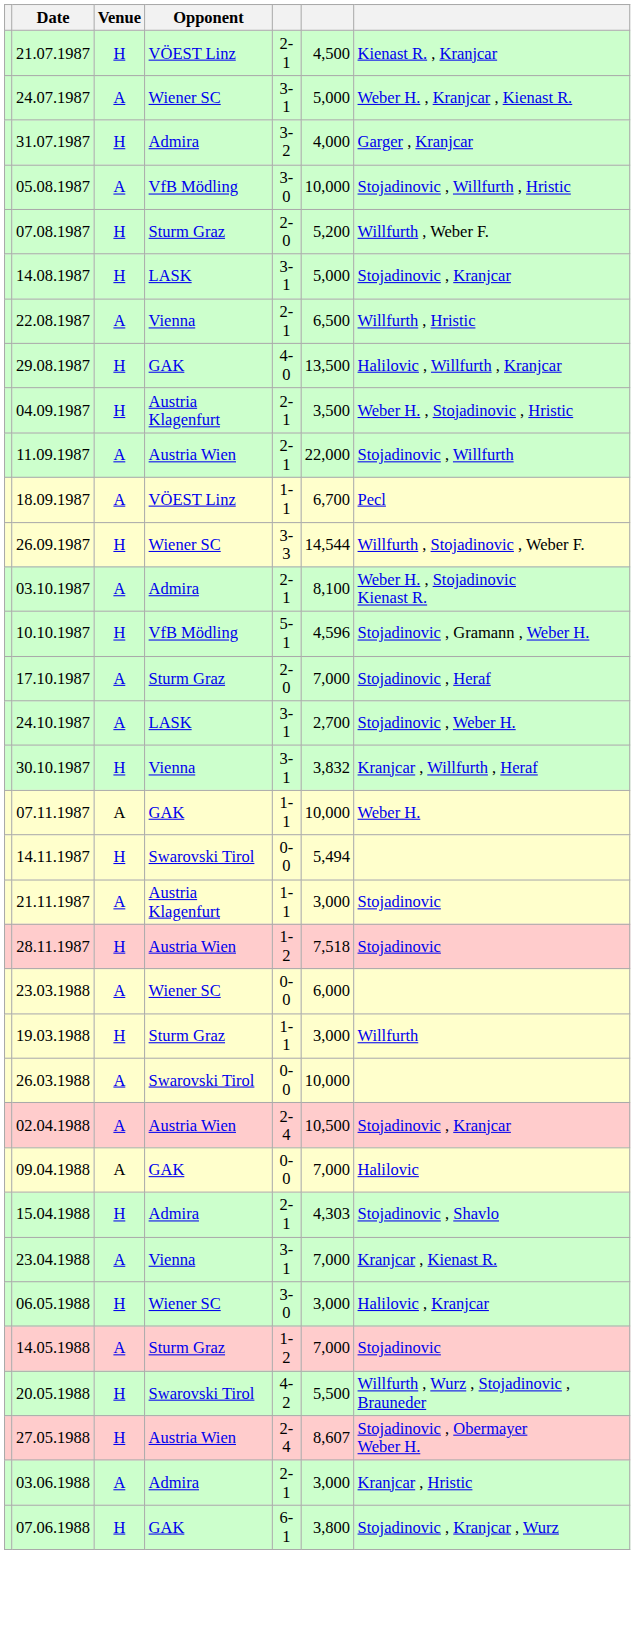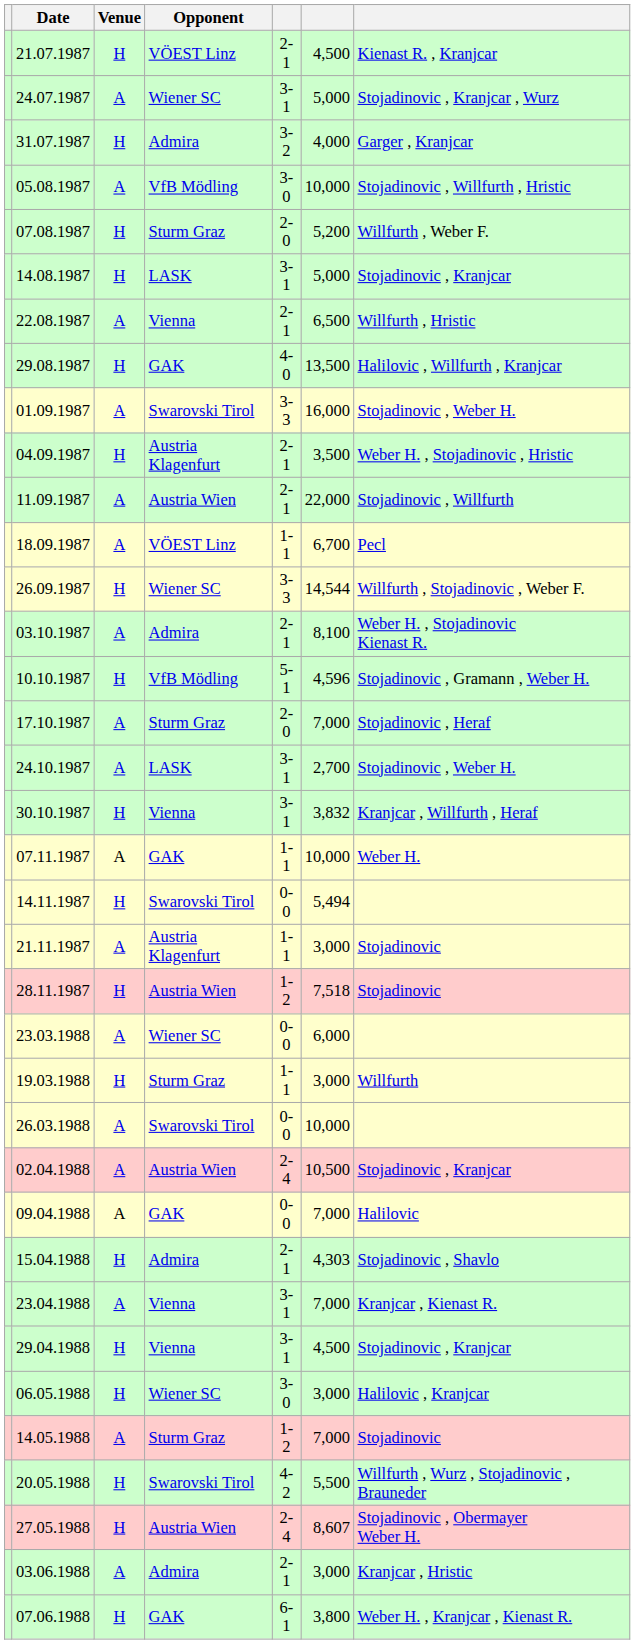24.07.1987 | column 7: Weber H. , Kranjcar , Kienast R. -> Stojadinovic , Kranjcar , Wurz
+ row: 01.09.1987 | A | Swarovski Tirol | 3-3 | 16,000 | Stojadinovic , Weber H.
+ row: 29.04.1988 | H | Vienna | 3-1 | 4,500 | Stojadinovic , Kranjcar
07.06.1988 | column 7: Stojadinovic , Kranjcar , Wurz -> Weber H. , Kranjcar , Kienast R.
